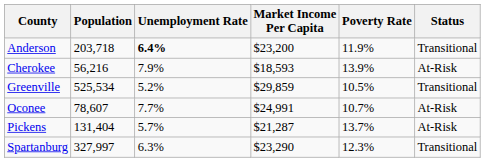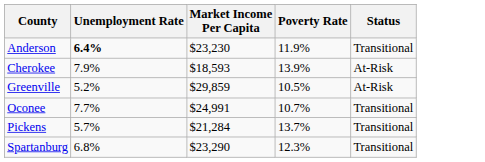- column: Population | 203,718 | 56,216 | 525,534 | 78,607 | 131,404 | 327,997
Anderson | Market Income Per Capita: $23,200 -> $23,230
Greenville | Status: Transitional -> At-Risk
Oconee | Status: At-Risk -> Transitional
Pickens | Market Income Per Capita: $21,287 -> $21,284
Pickens | Status: At-Risk -> Transitional
Spartanburg | Unemployment Rate: 6.3% -> 6.8%
